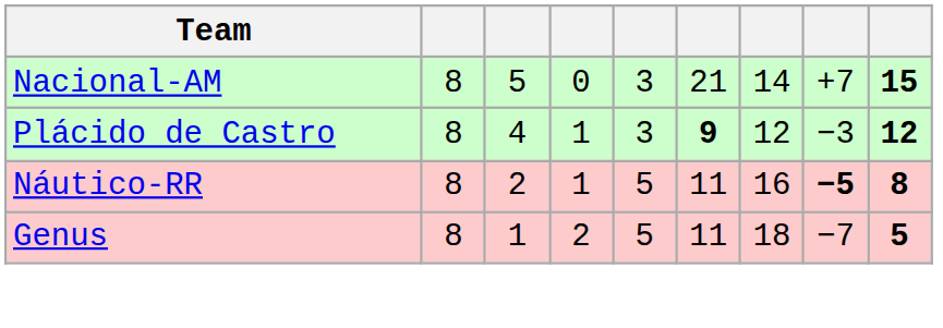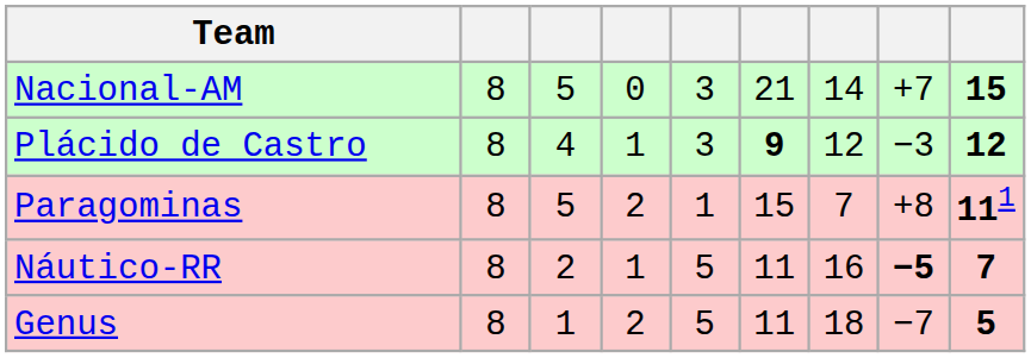+ row: Paragominas | 8 | 5 | 2 | 1 | 15 | 7 | +8 | 111
Náutico-RR | column 9: 8 -> 7
